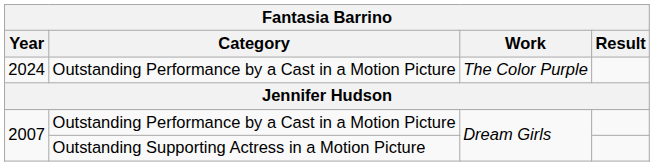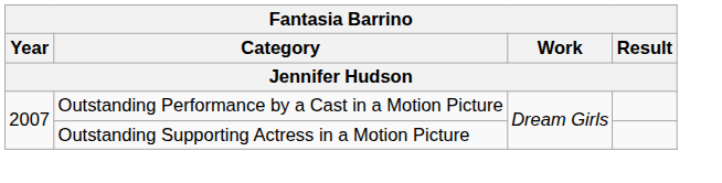- row: 2024 | Outstanding Performance by a Cast in a Motion Picture | The Color Purple
